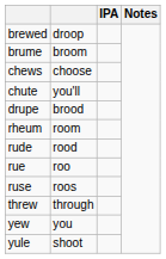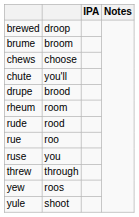ruse | column 2: roos -> you
yew | column 2: you -> roos
